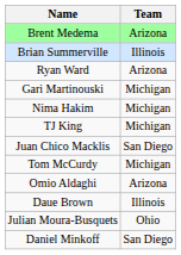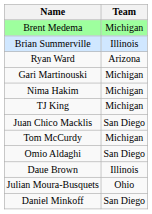Brent Medema | Team: Arizona -> Michigan
Omio Aldaghi | Team: Arizona -> San Diego
